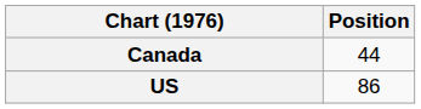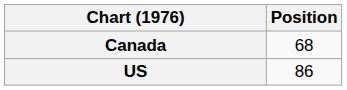Canada | Position: 44 -> 68
